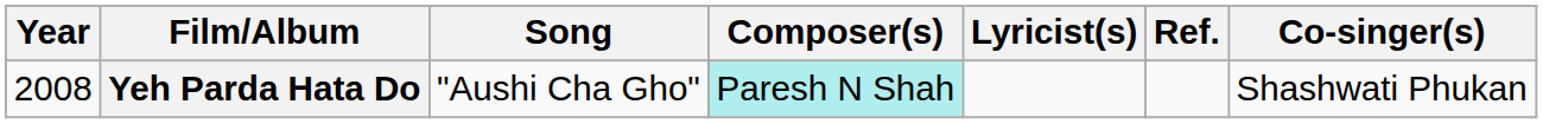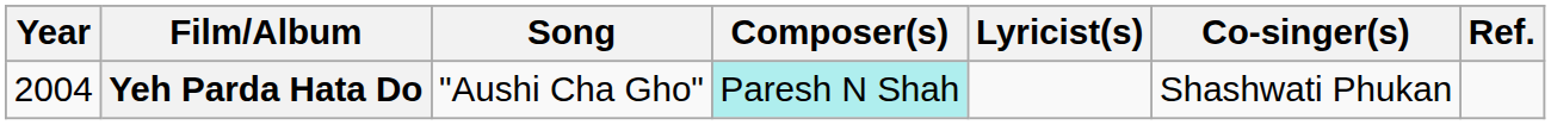columns swapped: Co-singer(s) <-> Ref.
Yeh Parda Hata Do | Year: 2008 -> 2004
